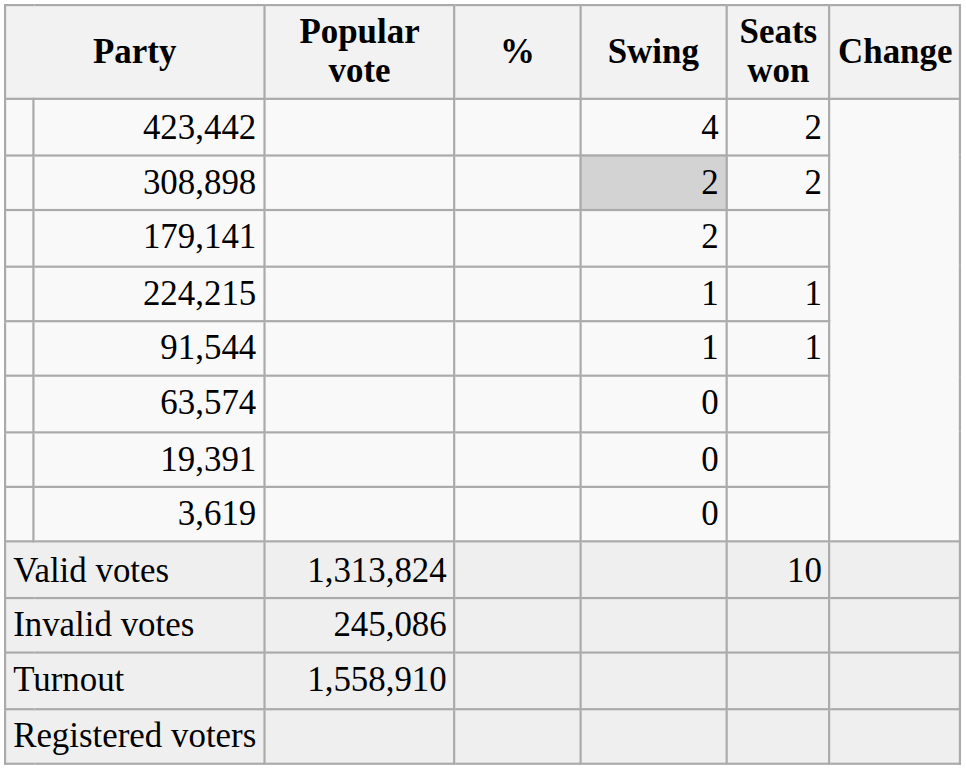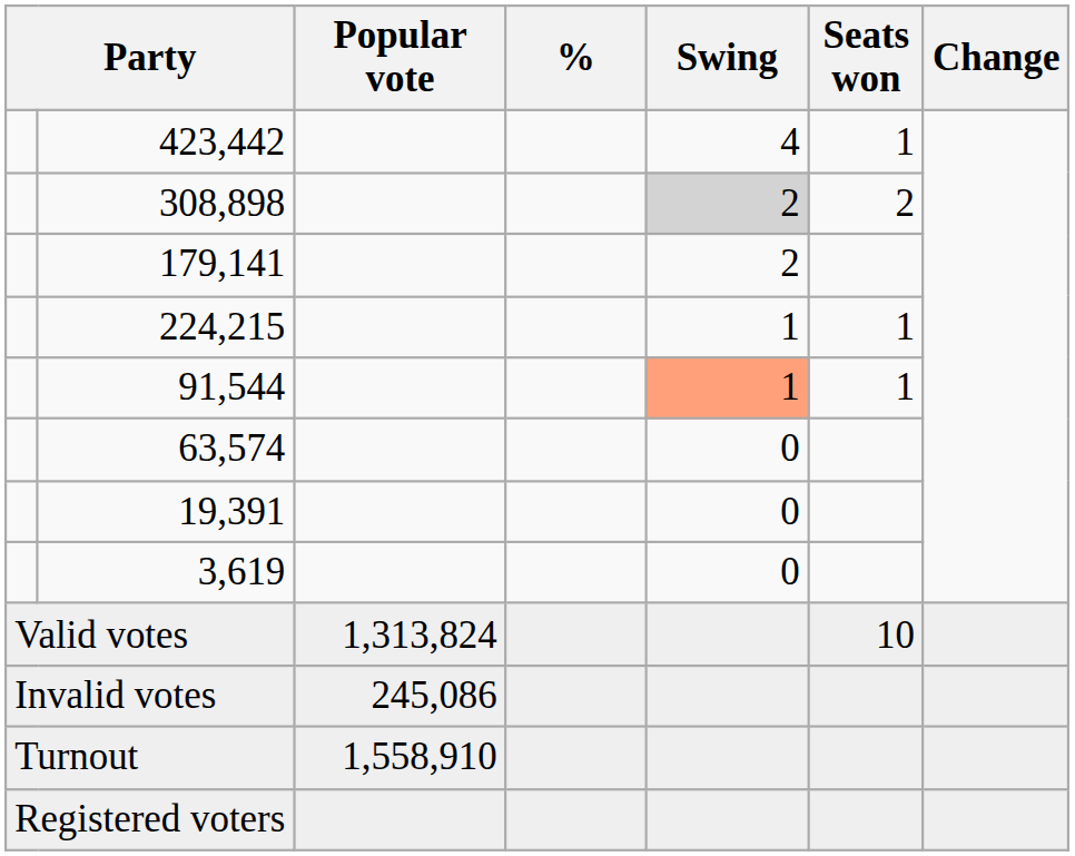423,442 | Seats won: 2 -> 1
91,544 | Swing: no background -> lightsalmon background
